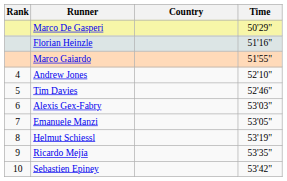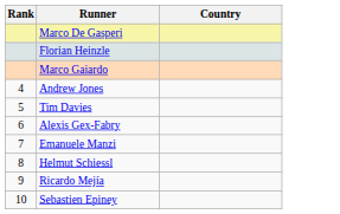- column: Time | 50'29" | 51'16" | 51'55" | 52'10" | 52'46" | 53'03" | 53'05" | 53'19" | 53'35" | 53'42"
